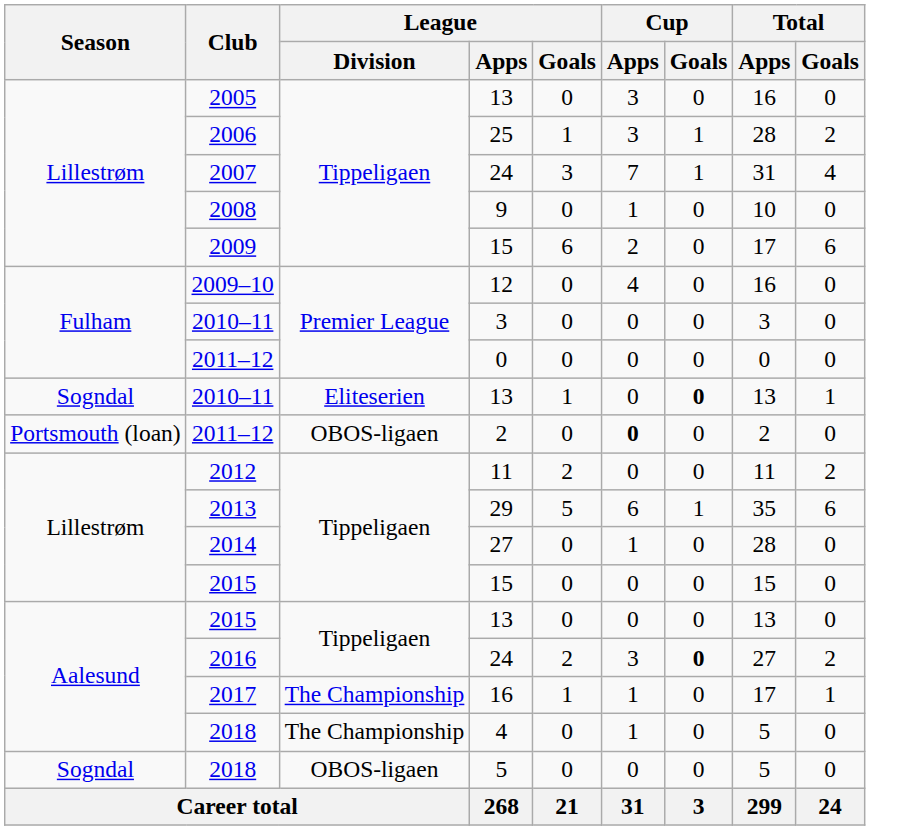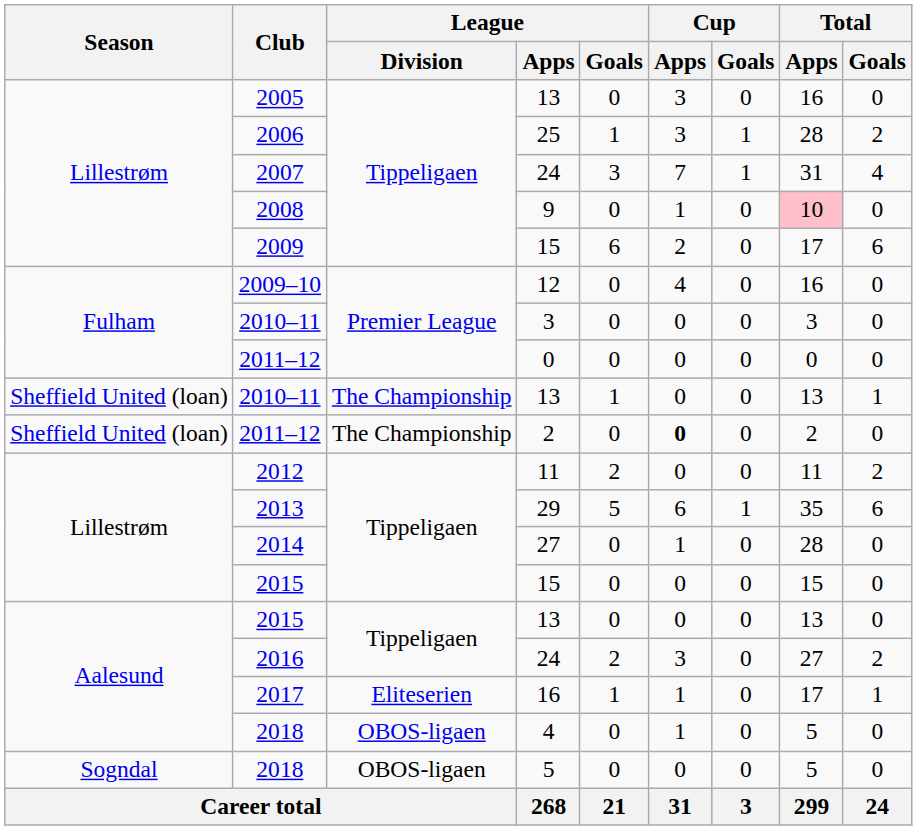2008 | Total / Apps: no background -> pink background
2010–11 / 13 | Season: Sogndal -> Sheffield United (loan)
2010–11 / 13 | League / Division: Eliteserien -> The Championship
2010–11 / 13 | Cup / Goals: bold -> normal
2011–12 / 2 | Season: Portsmouth (loan) -> Sheffield United (loan)
2011–12 / 2 | League / Division: OBOS-ligaen -> The Championship
2016 | Cup / Goals: bold -> normal
2017 | League / Division: The Championship -> Eliteserien
2018 / 4 | League / Division: The Championship -> OBOS-ligaen
